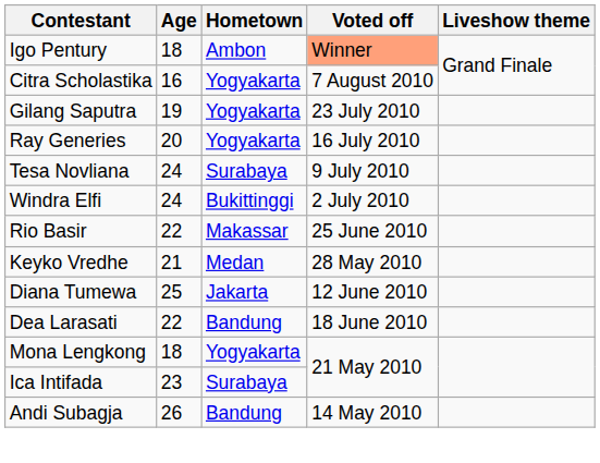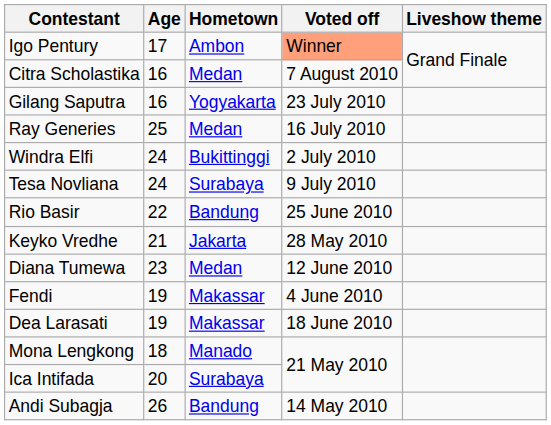Igo Pentury | Age: 18 -> 17
Citra Scholastika | Hometown: Yogyakarta -> Medan
Gilang Saputra | Age: 19 -> 16
Ray Generies | Age: 20 -> 25
Ray Generies | Hometown: Yogyakarta -> Medan
rows swapped: Tesa Novliana <-> Windra Elfi
Rio Basir | Hometown: Makassar -> Bandung
Keyko Vredhe | Hometown: Medan -> Jakarta
Diana Tumewa | Age: 25 -> 23
Diana Tumewa | Hometown: Jakarta -> Medan
+ row: Fendi | 19 | Makassar | 4 June 2010
Dea Larasati | Age: 22 -> 19
Dea Larasati | Hometown: Bandung -> Makassar
Mona Lengkong | Hometown: Yogyakarta -> Manado
Ica Intifada | Age: 23 -> 20
